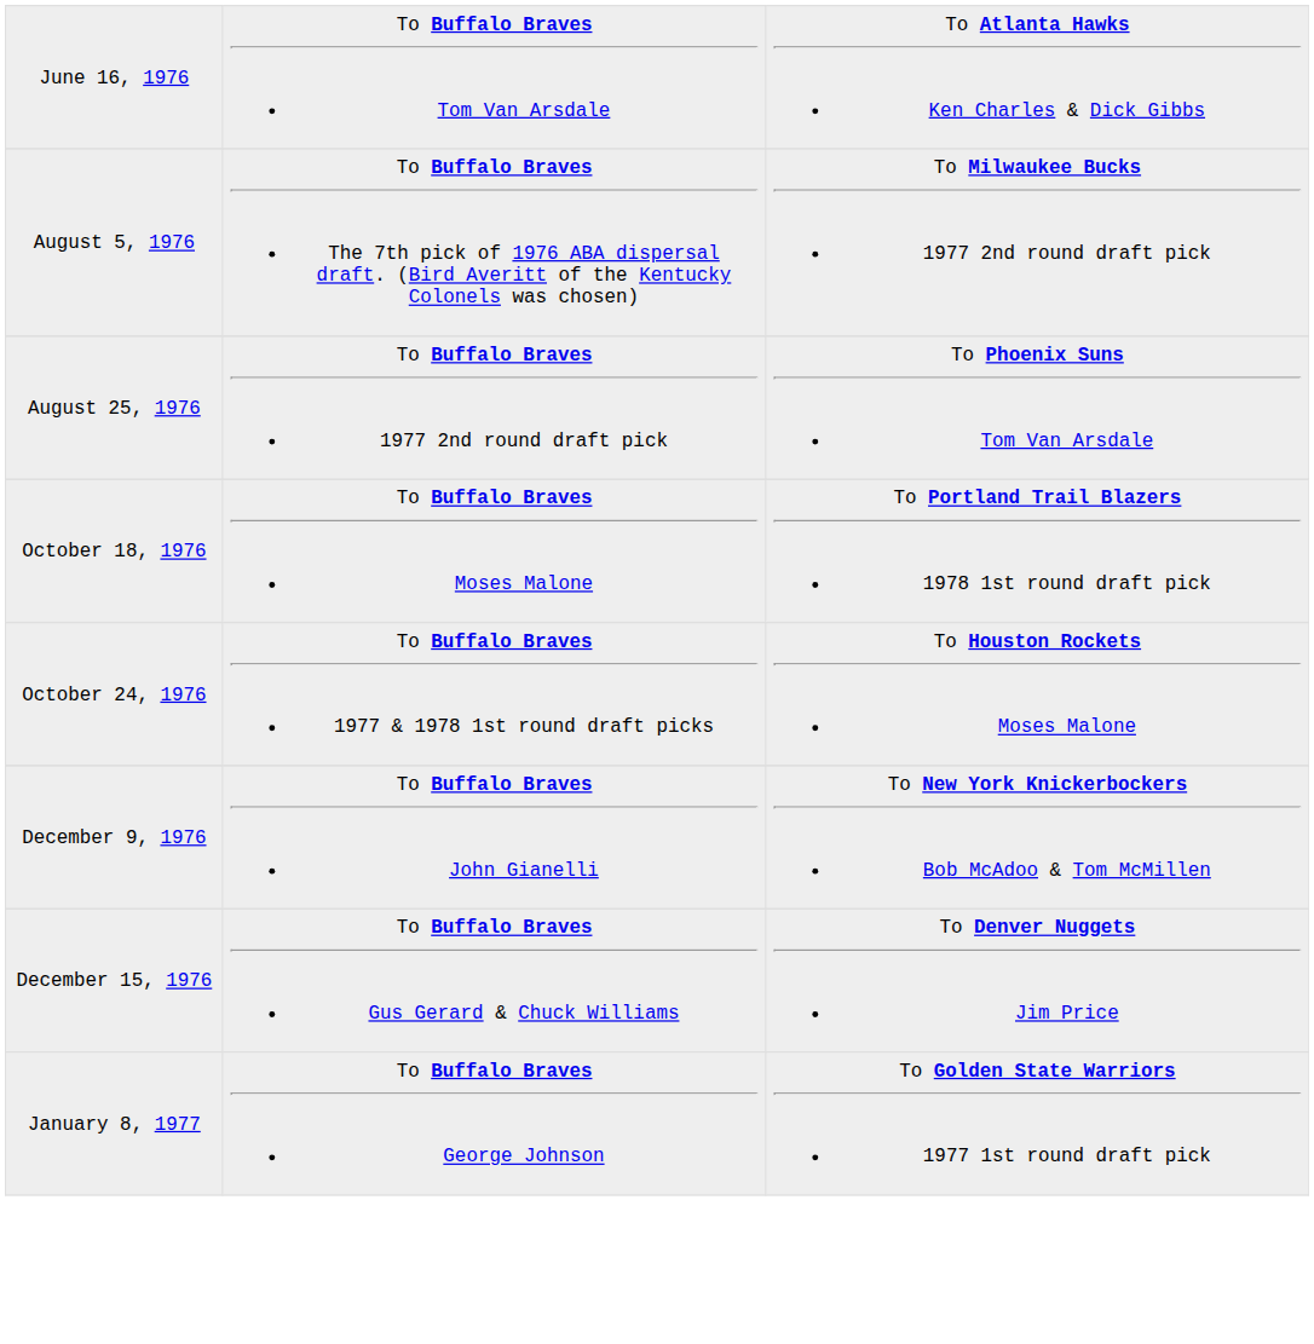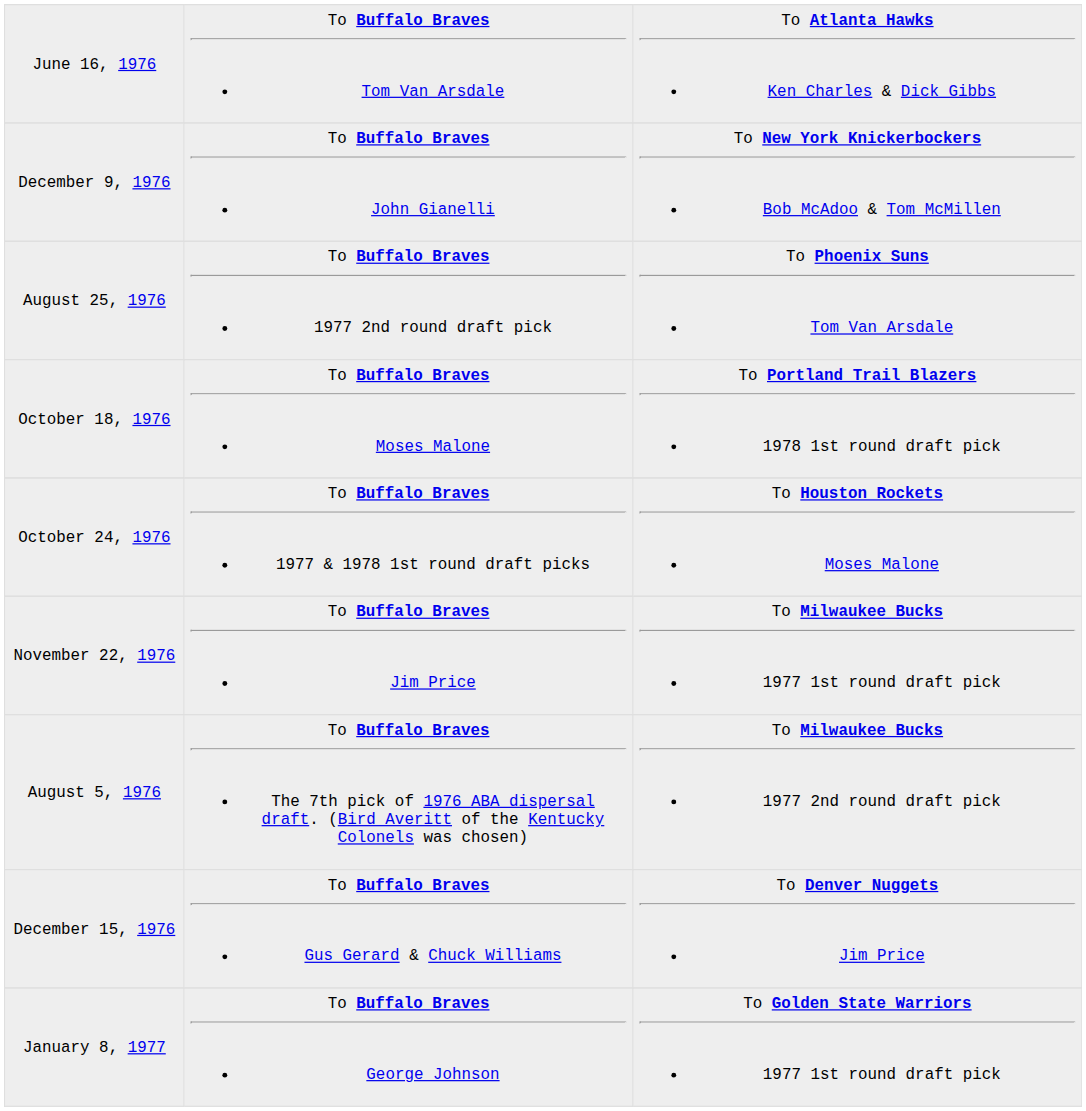rows swapped: August 5, 1976 <-> December 9, 1976
+ row: November 22, 1976 | To Buffalo Braves Jim Price | To Milwaukee Bucks 1977 1st round draft pick
